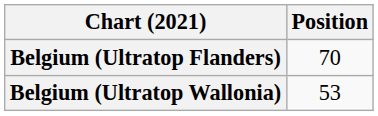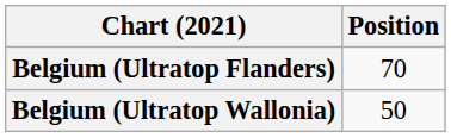Belgium (Ultratop Wallonia) | Position: 53 -> 50
